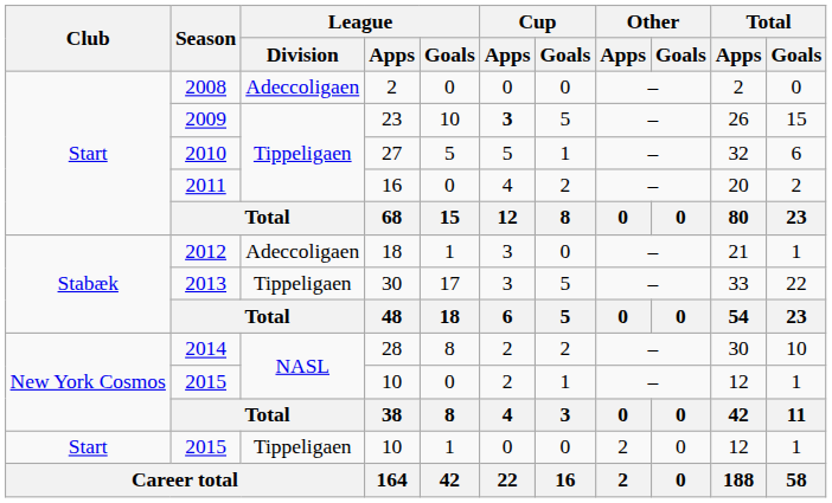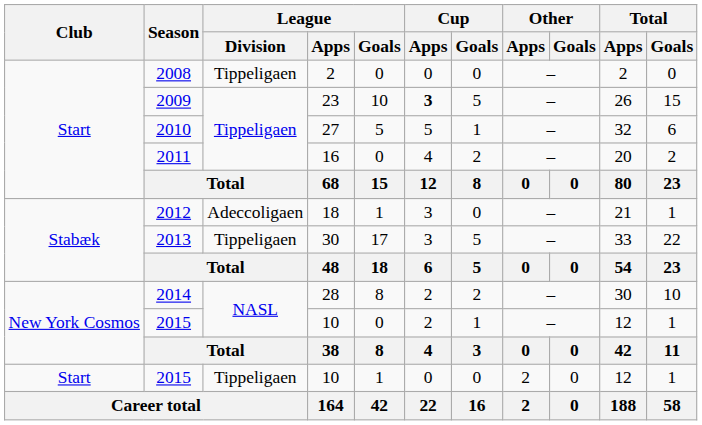2008 | League / Division: Adeccoligaen -> Tippeligaen
